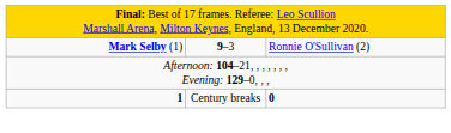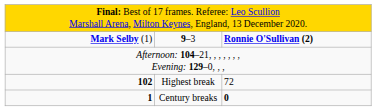Mark Selby (1) | column 3: normal -> bold
+ row: 102 | Highest break | 72
